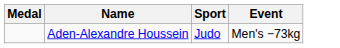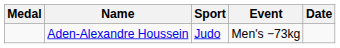+ column: Date
